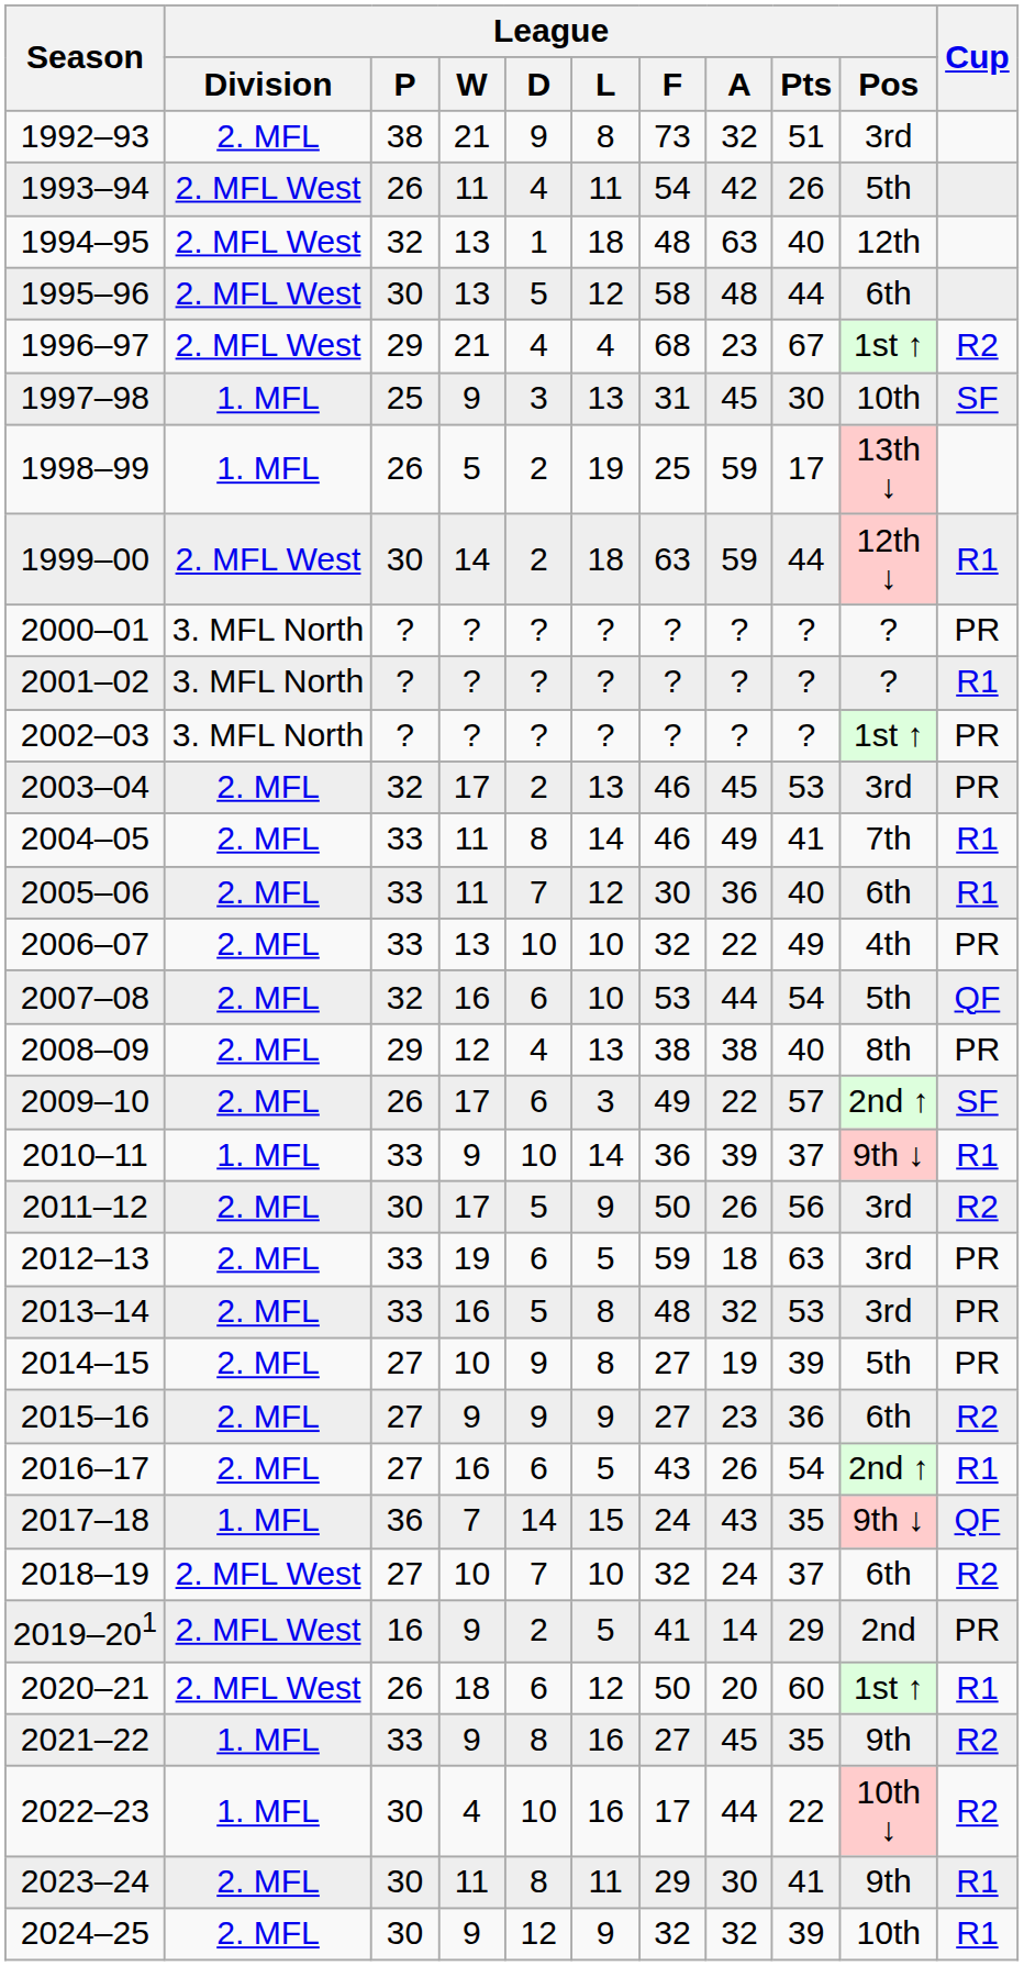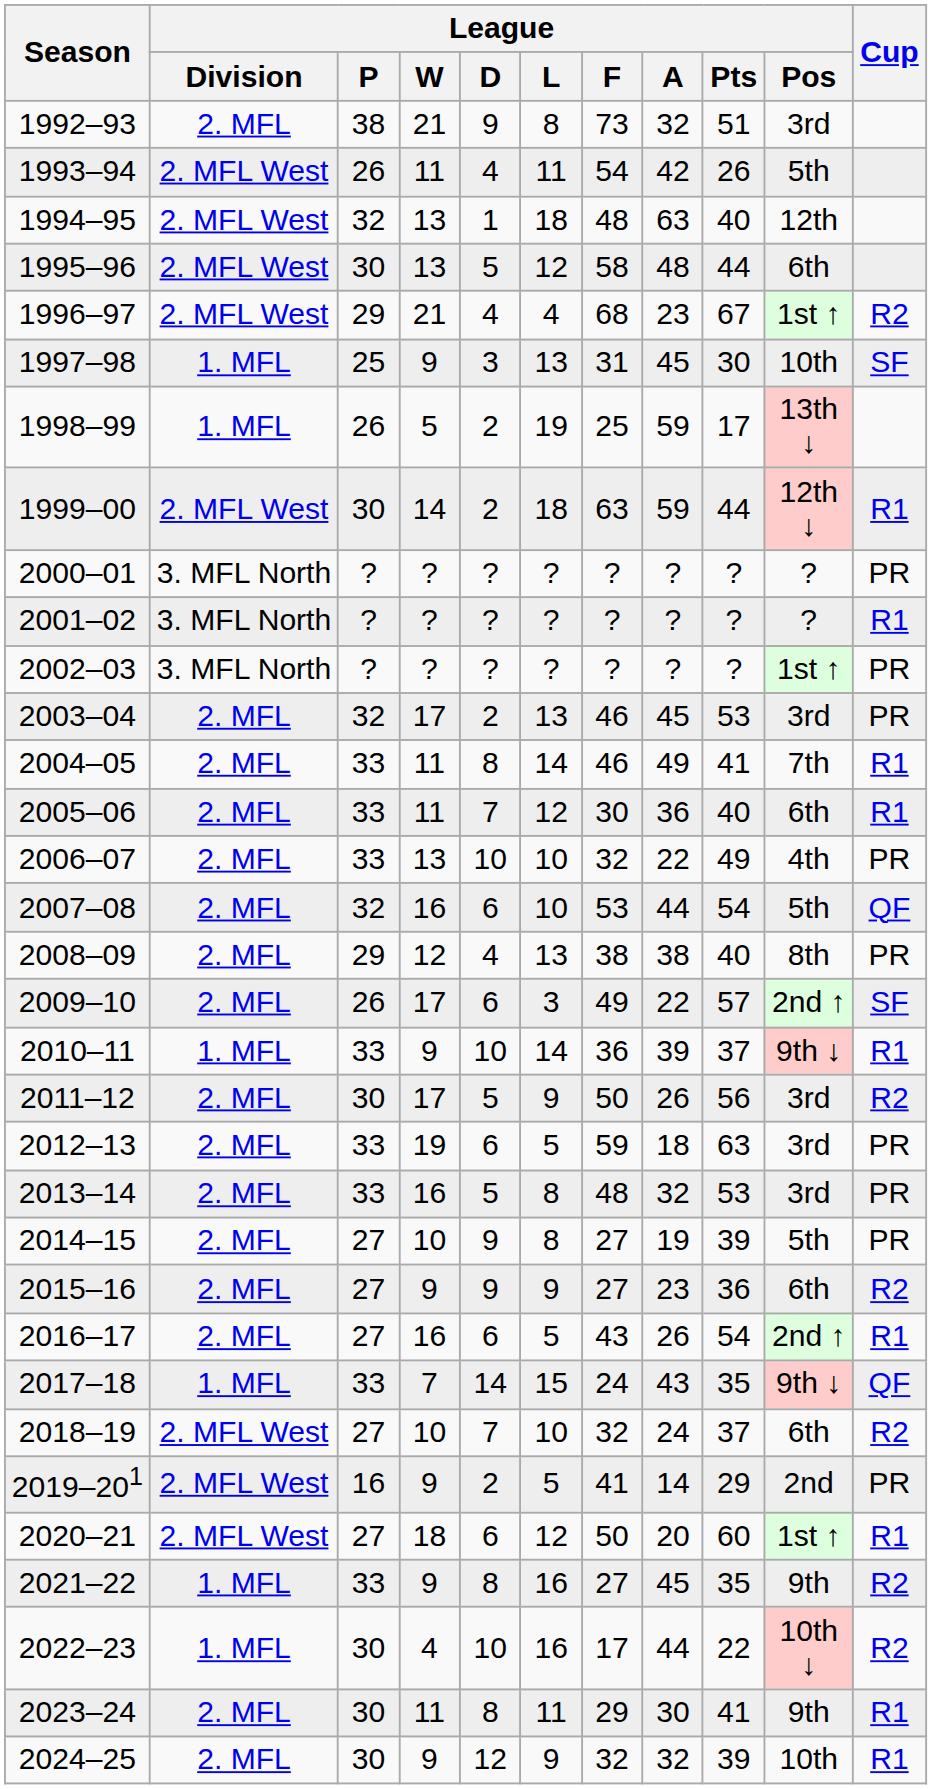2017–18 | League / P: 36 -> 33
2020–21 | League / P: 26 -> 27
